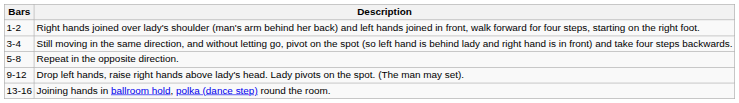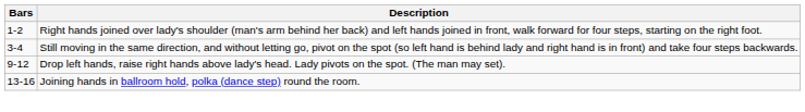- row: 5-8 | Repeat in the opposite direction.
